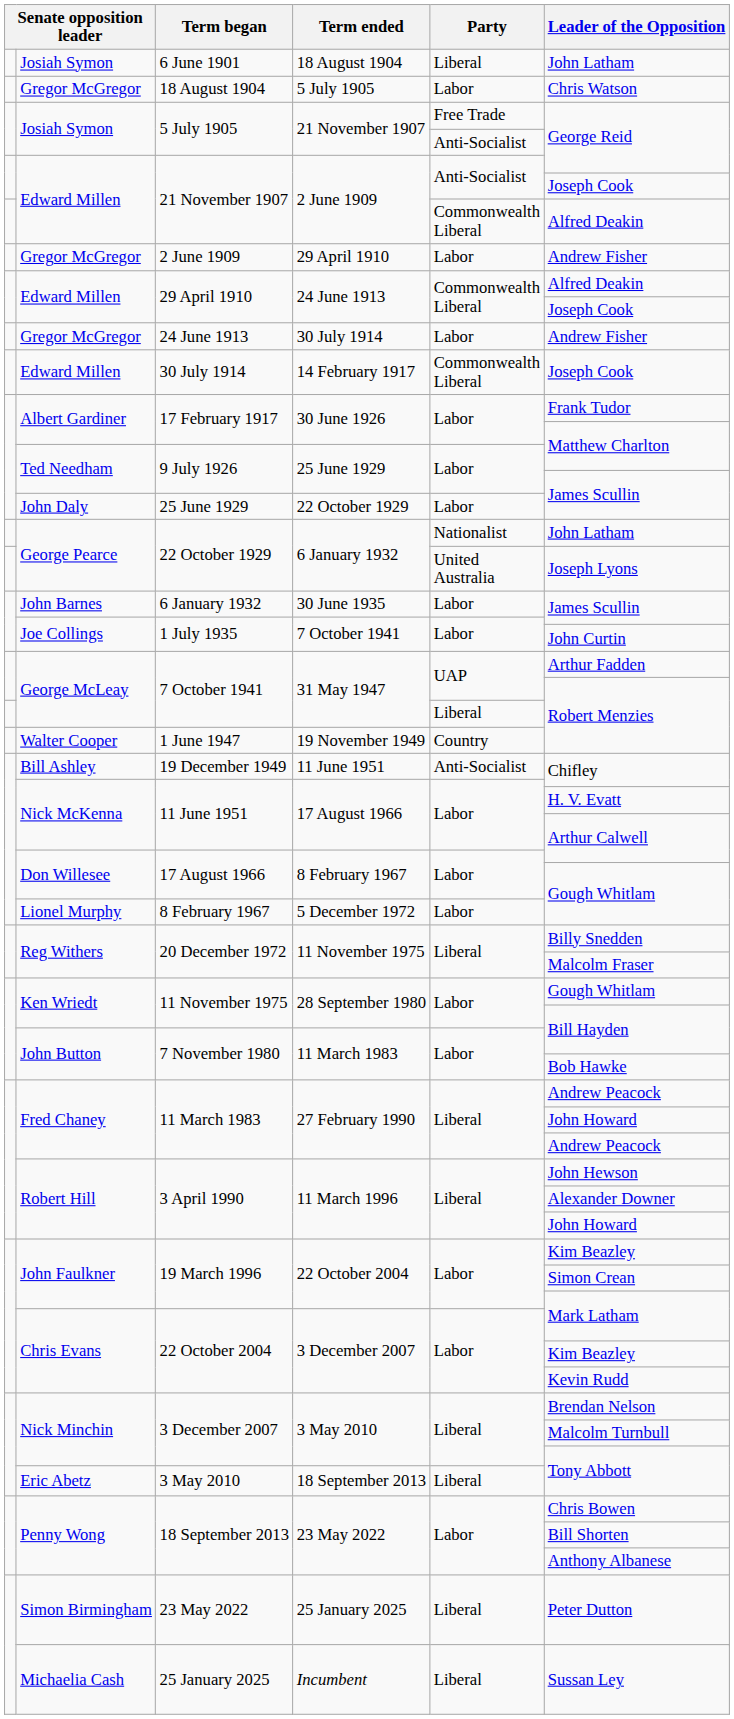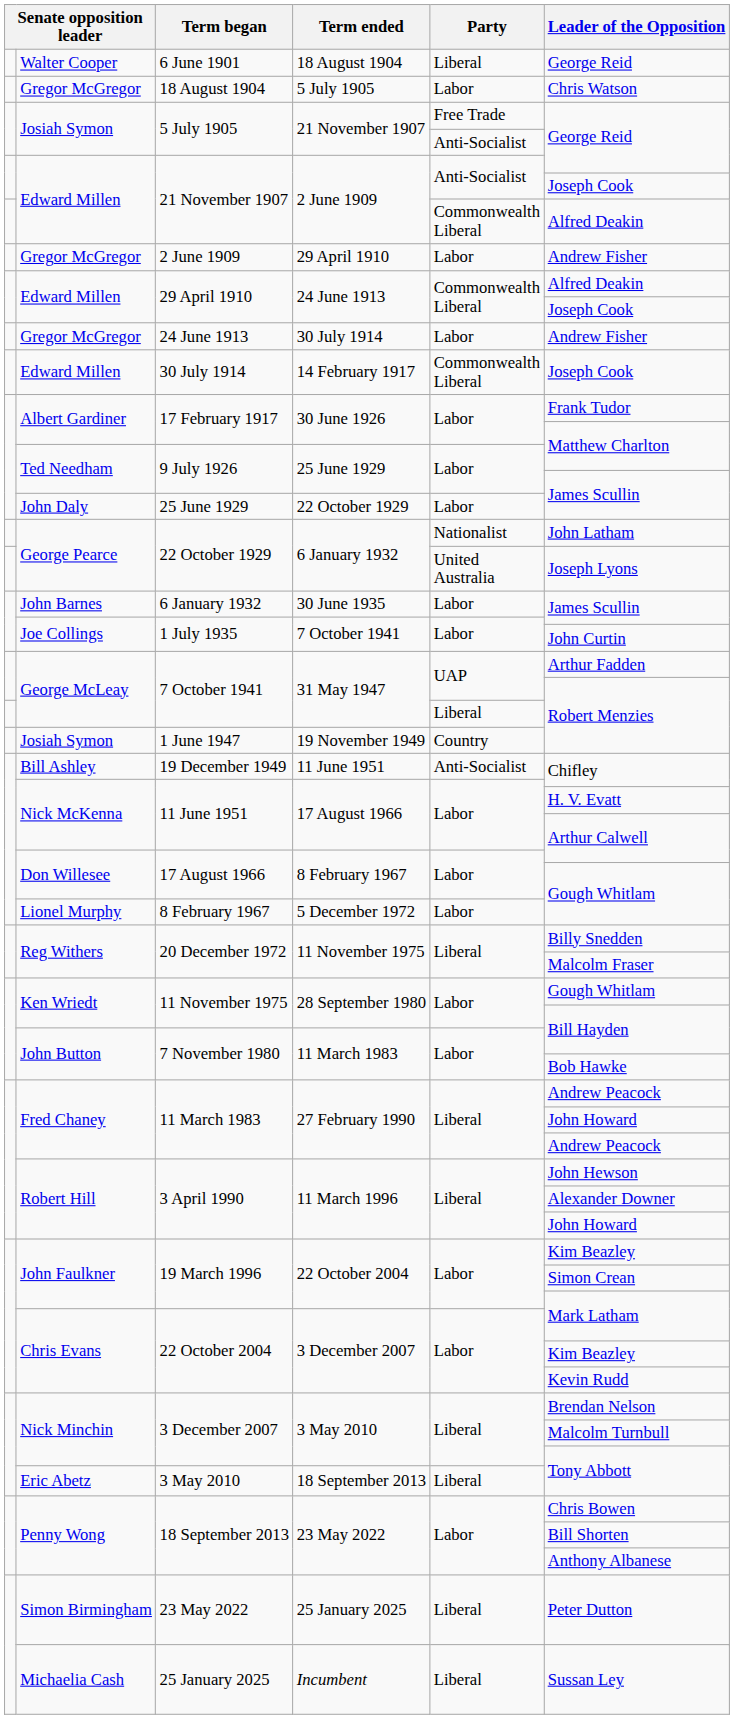6 June 1901 | column 2: Josiah Symon -> Walter Cooper
6 June 1901 | Leader of the Opposition: John Latham -> George Reid
1 June 1947 | column 2: Walter Cooper -> Josiah Symon
